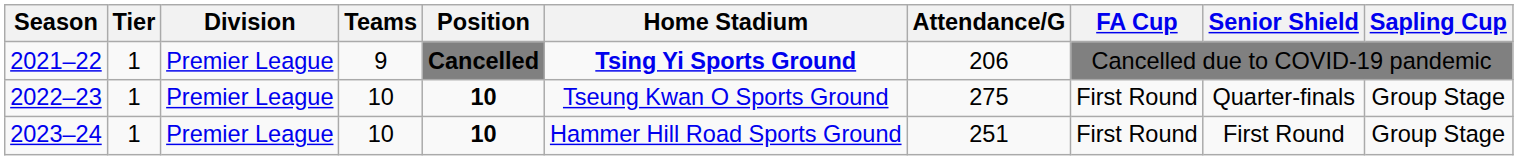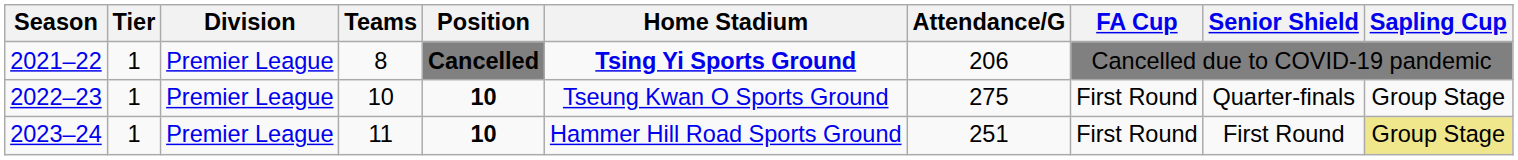2021–22 | Teams: 9 -> 8
2023–24 | Teams: 10 -> 11
2023–24 | Sapling Cup: no background -> khaki background
